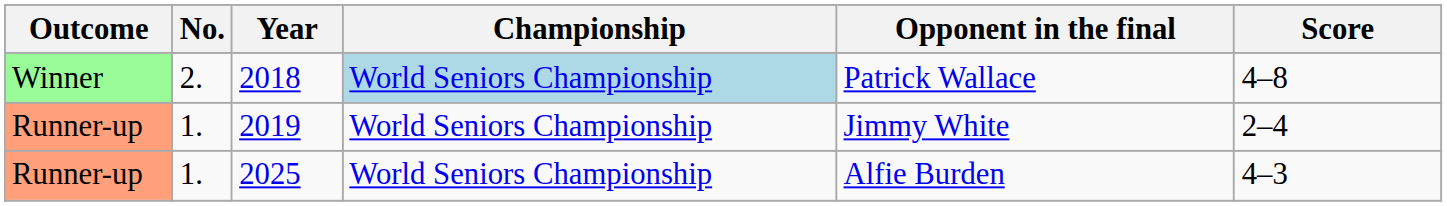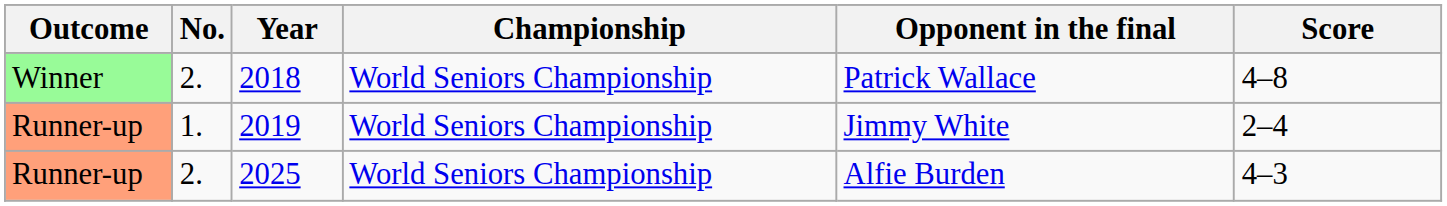2018 | Championship: lightblue background -> no background
2025 | No.: 1. -> 2.
